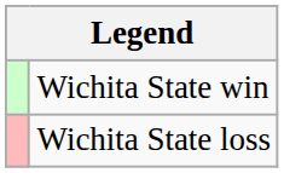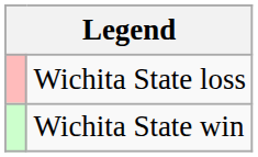rows swapped: Wichita State win <-> Wichita State loss
